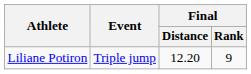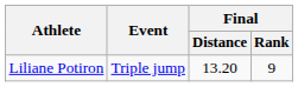Liliane Potiron | Final / Distance: 12.20 -> 13.20
